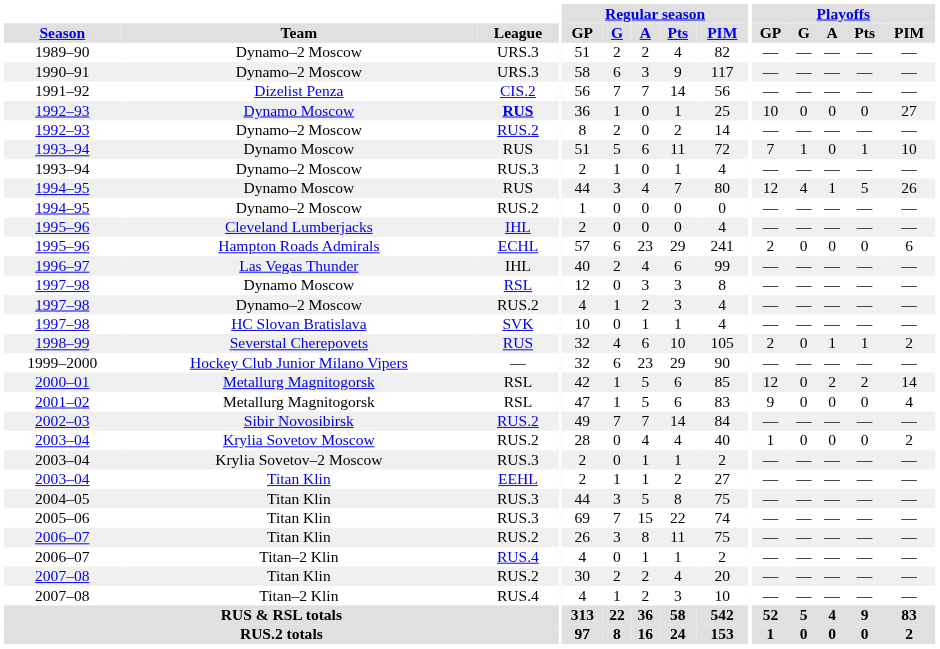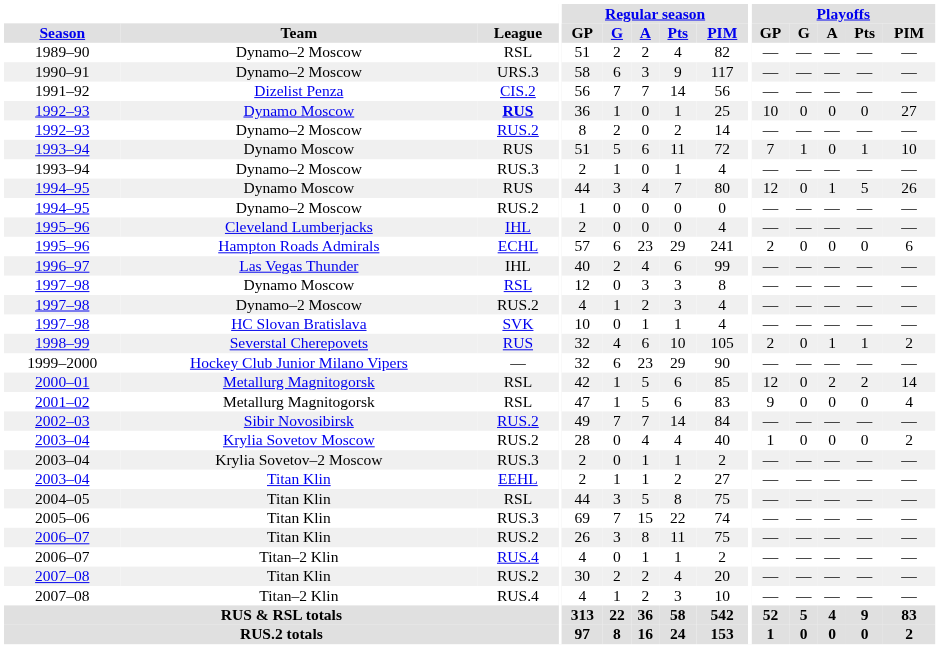1989–90 | League: URS.3 -> RSL
1994–95 / Dynamo Moscow | Playoffs / G: 4 -> 0
2004–05 | League: RUS.3 -> RSL
